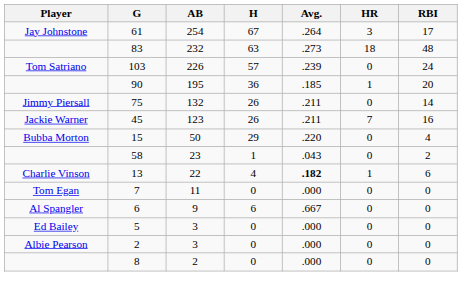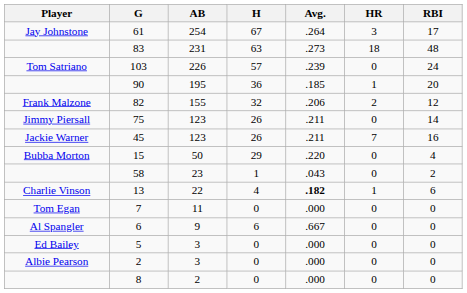83 | AB: 232 -> 231
+ row: Frank Malzone | 82 | 155 | 32 | .206 | 2 | 12
75 | AB: 132 -> 123
